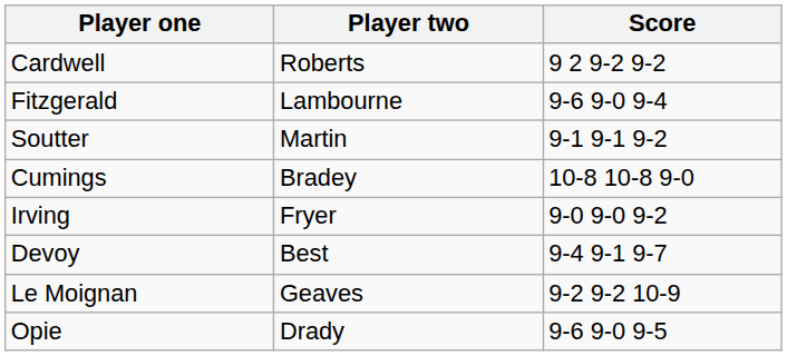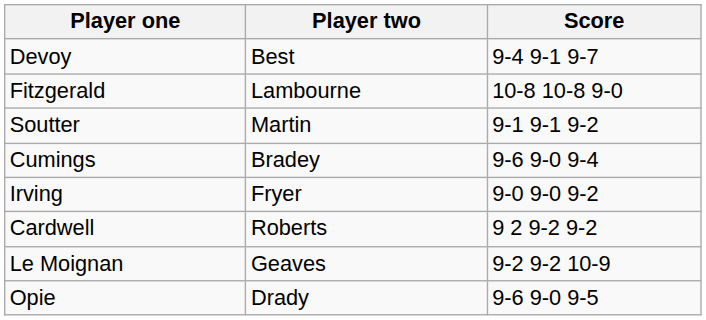rows swapped: Devoy <-> Cardwell
Fitzgerald | Score: 9-6 9-0 9-4 -> 10-8 10-8 9-0
Cumings | Score: 10-8 10-8 9-0 -> 9-6 9-0 9-4
